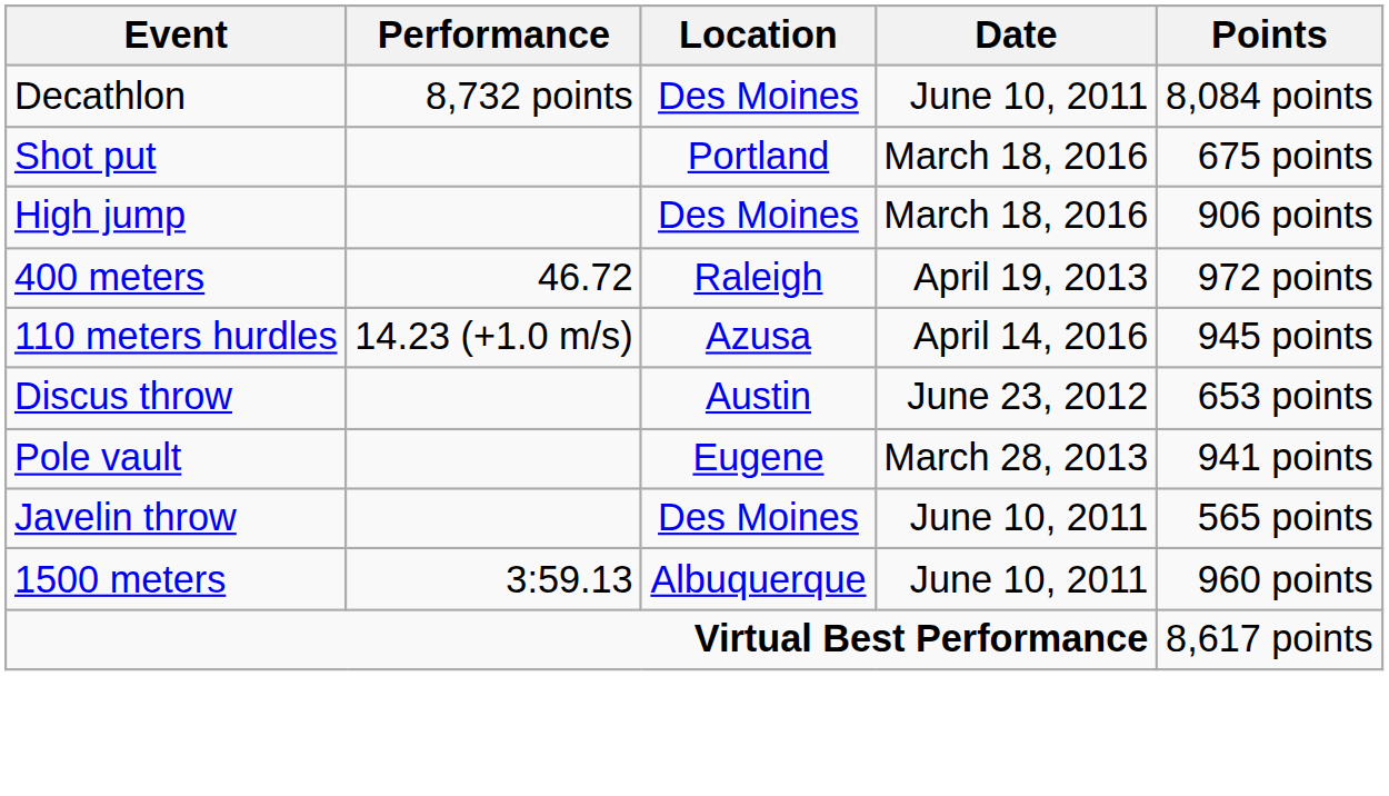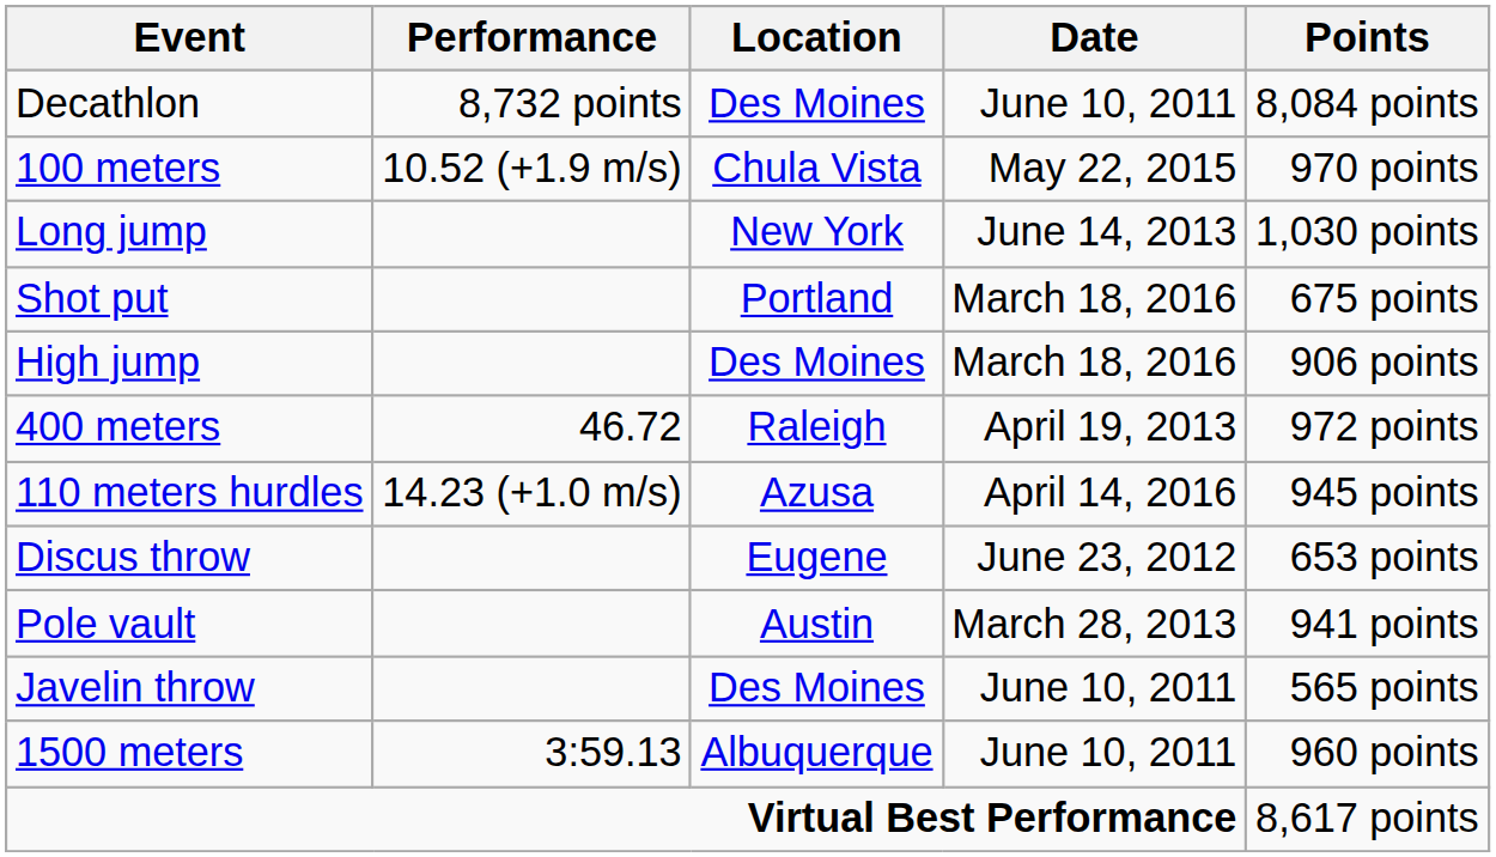+ row: 100 meters | 10.52 (+1.9 m/s) | Chula Vista | May 22, 2015 | 970 points
+ row: Long jump | New York | June 14, 2013 | 1,030 points
Discus throw | Location: Austin -> Eugene
Pole vault | Location: Eugene -> Austin
